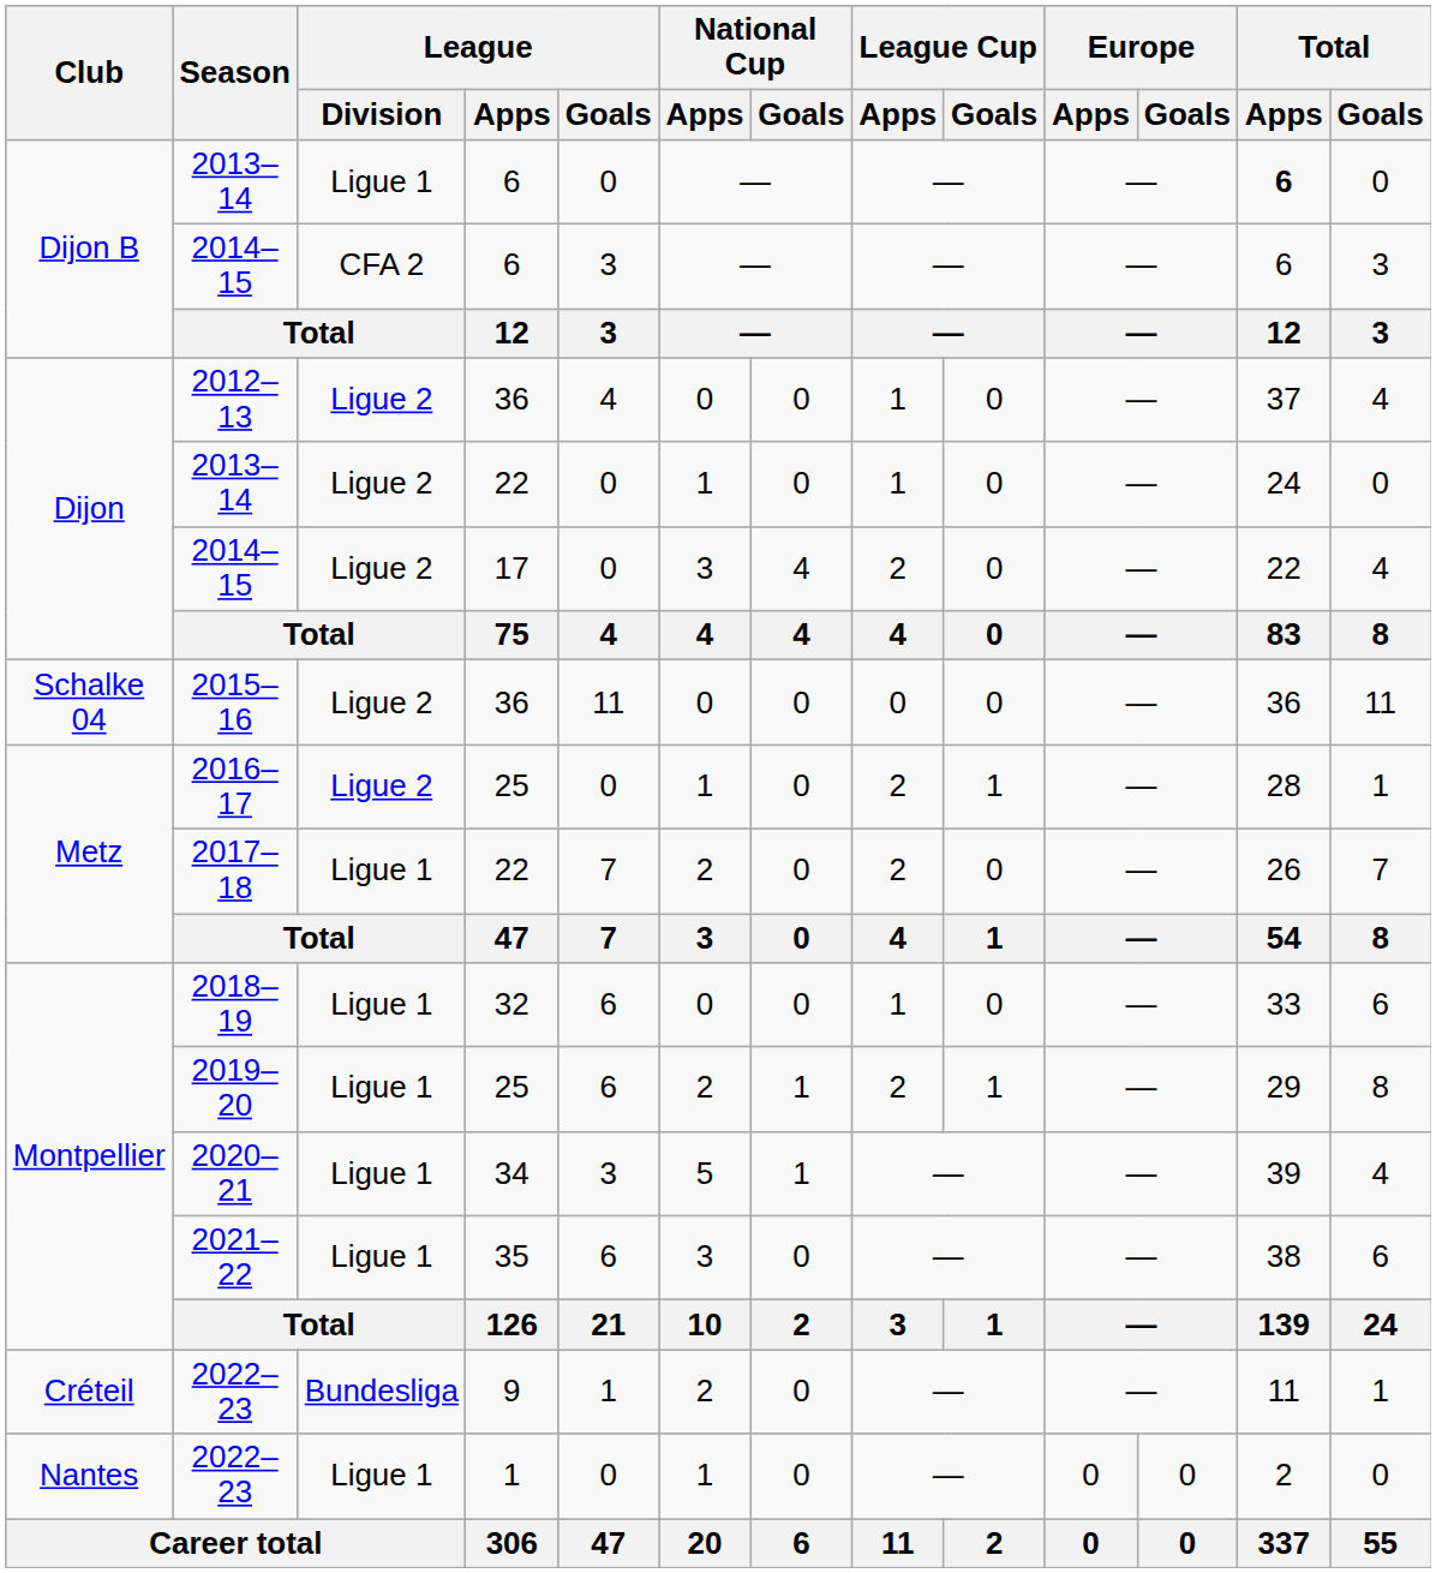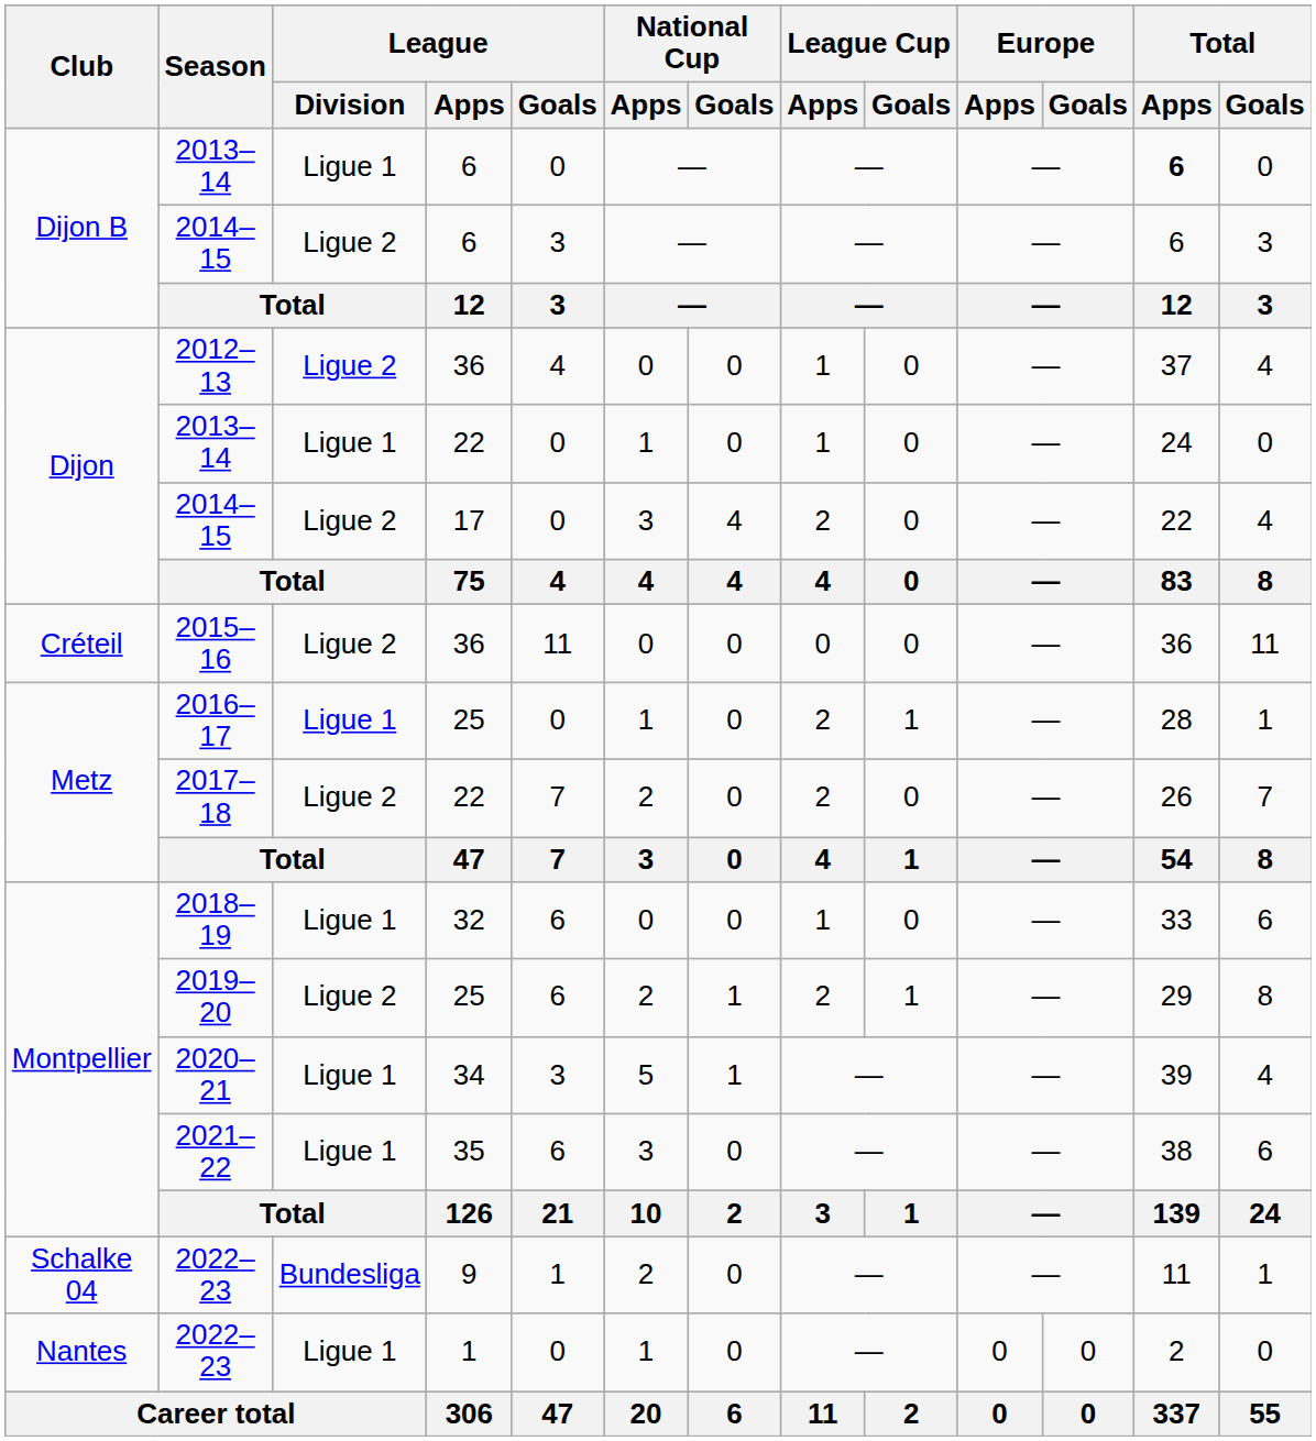2014–15 / 6 | League / Division: CFA 2 -> Ligue 2
2013–14 / 22 | League / Division: Ligue 2 -> Ligue 1
2015–16 | Club: Schalke 04 -> Créteil
2016–17 | League / Division: Ligue 2 -> Ligue 1
2017–18 | League / Division: Ligue 1 -> Ligue 2
2019–20 | League / Division: Ligue 1 -> Ligue 2
2022–23 / 9 | Club: Créteil -> Schalke 04
